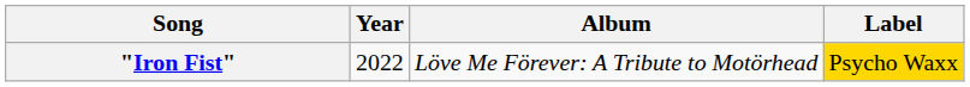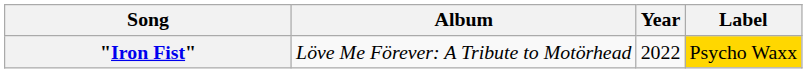columns swapped: Year <-> Album
